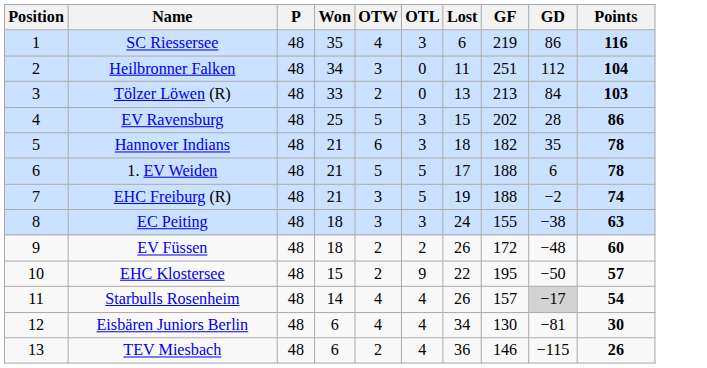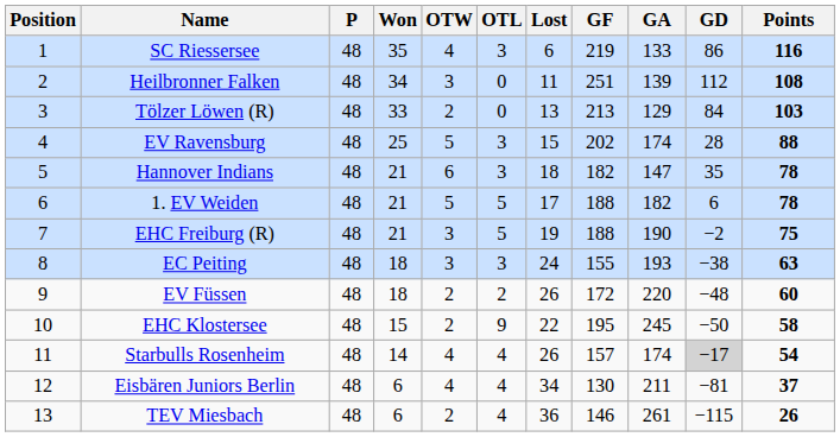+ column: GA | 133 | 139 | 129 | 174 | 147 | 182 | 190 | 193 | 220 | 245 | 174 | 211 | 261
Heilbronner Falken | Points: 104 -> 108
EV Ravensburg | Points: 86 -> 88
EHC Freiburg (R) | Points: 74 -> 75
EHC Klostersee | Points: 57 -> 58
Eisbären Juniors Berlin | Points: 30 -> 37
